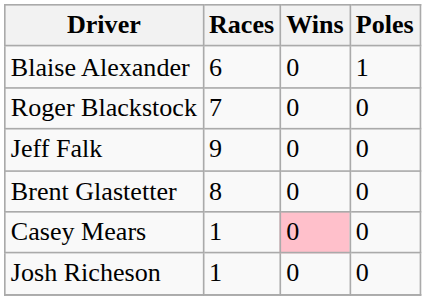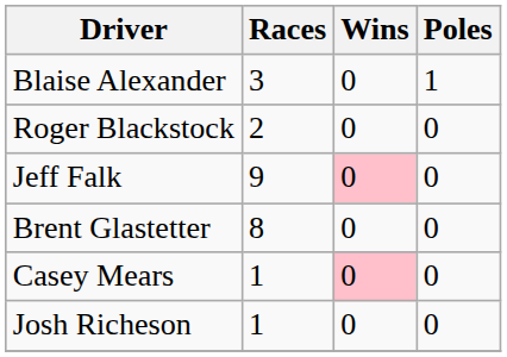Blaise Alexander | Races: 6 -> 3
Roger Blackstock | Races: 7 -> 2
Jeff Falk | Wins: no background -> pink background
